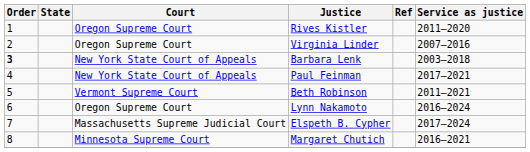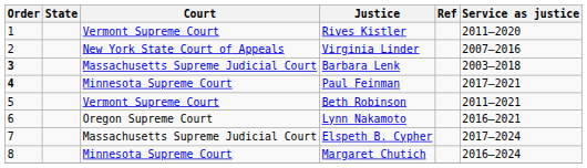Rives Kistler | Court: Oregon Supreme Court -> Vermont Supreme Court
Virginia Linder | Court: Oregon Supreme Court -> New York State Court of Appeals
Barbara Lenk | Court: New York State Court of Appeals -> Massachusetts Supreme Judicial Court
Paul Feinman | Order: normal -> bold
Paul Feinman | Court: New York State Court of Appeals -> Minnesota Supreme Court
Lynn Nakamoto | Service as justice: 2016–2024 -> 2016–2021
Margaret Chutich | Service as justice: 2016–2021 -> 2016–2024
